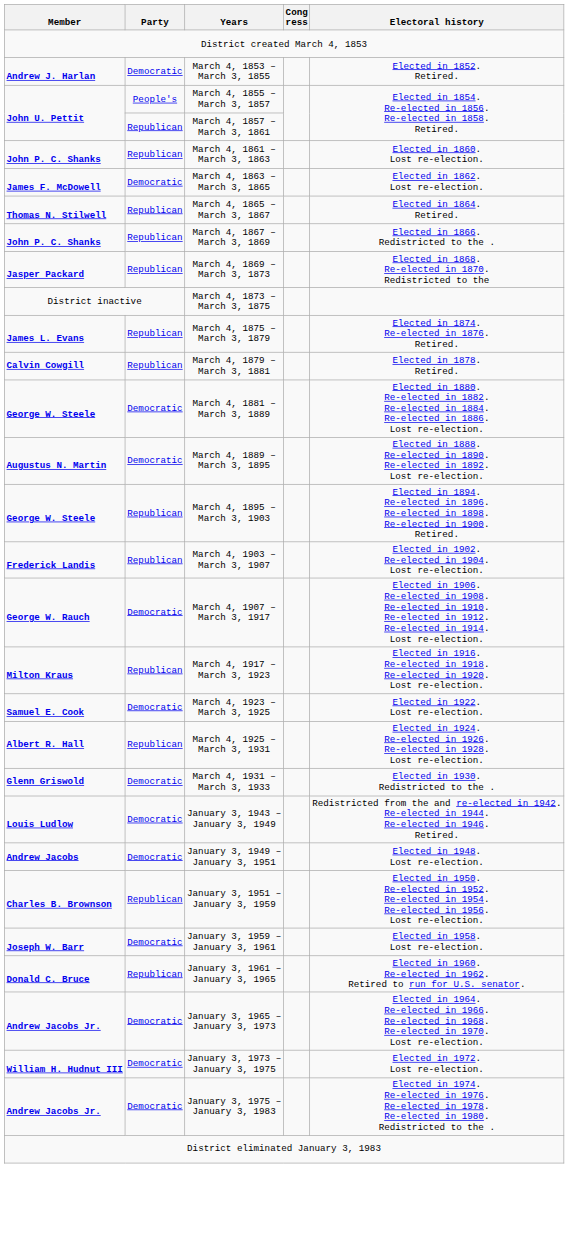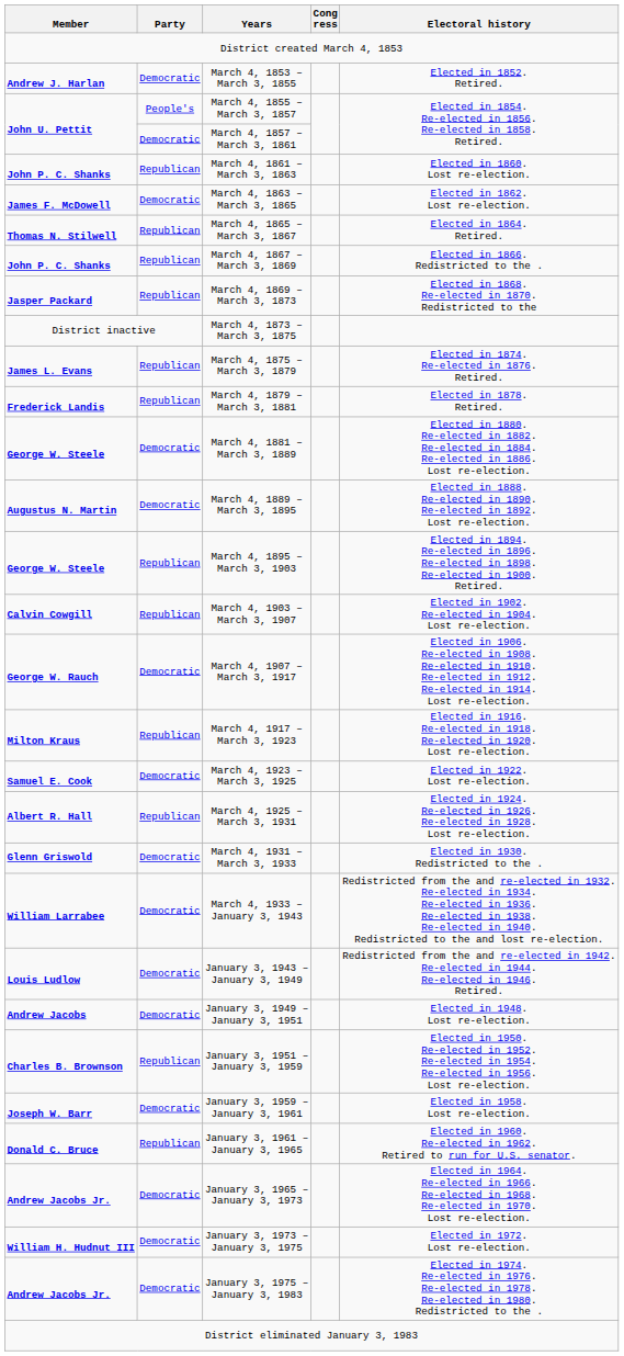March 4, 1857 – March 3, 1861 | Party: Republican -> Democratic
March 4, 1879 – March 3, 1881 | Member: Calvin Cowgill -> Frederick Landis
March 4, 1903 – March 3, 1907 | Member: Frederick Landis -> Calvin Cowgill
+ row: William Larrabee | Democratic | March 4, 1933 – January 3, 1943 | Redistricted from the and re-elected in 1932. Re-elected in 1934. Re-elected in 1936. Re-elected in 1938. Re-elected in 1940. Redistricted to the and lost re-election.
